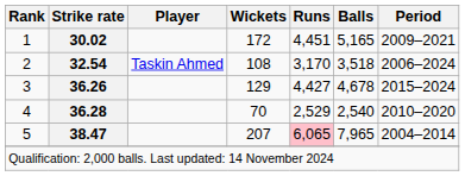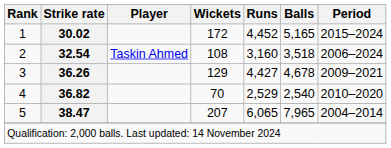1 | Runs: 4,451 -> 4,452
1 | Period: 2009–2021 -> 2015–2024
2 | Runs: 3,170 -> 3,160
3 | Period: 2015–2024 -> 2009–2021
4 | Strike rate: 36.28 -> 36.82
5 | Runs: pink background -> no background
